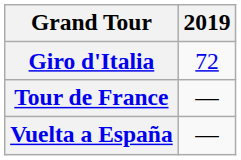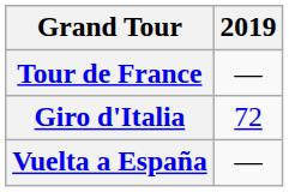rows swapped: Giro d'Italia <-> Tour de France
